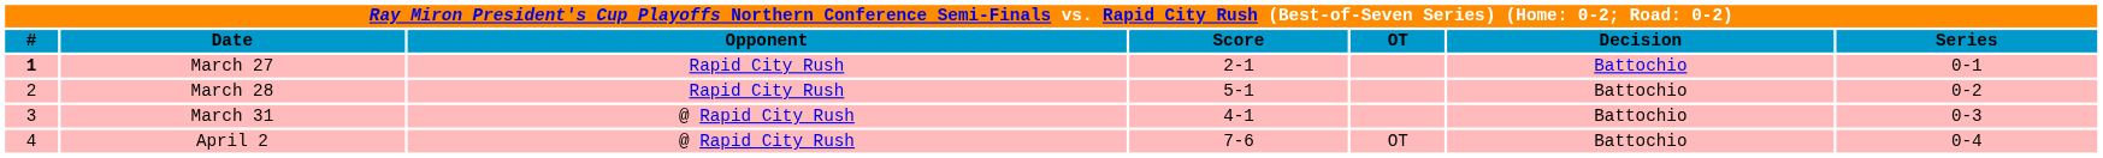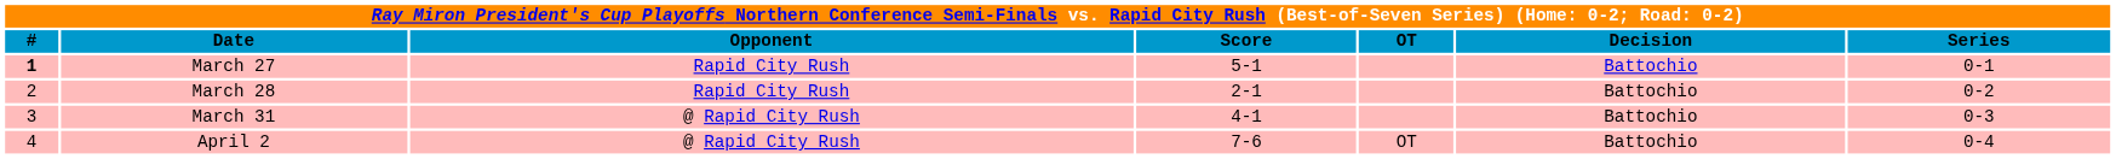March 27 | Score: 2-1 -> 5-1
March 28 | Score: 5-1 -> 2-1
